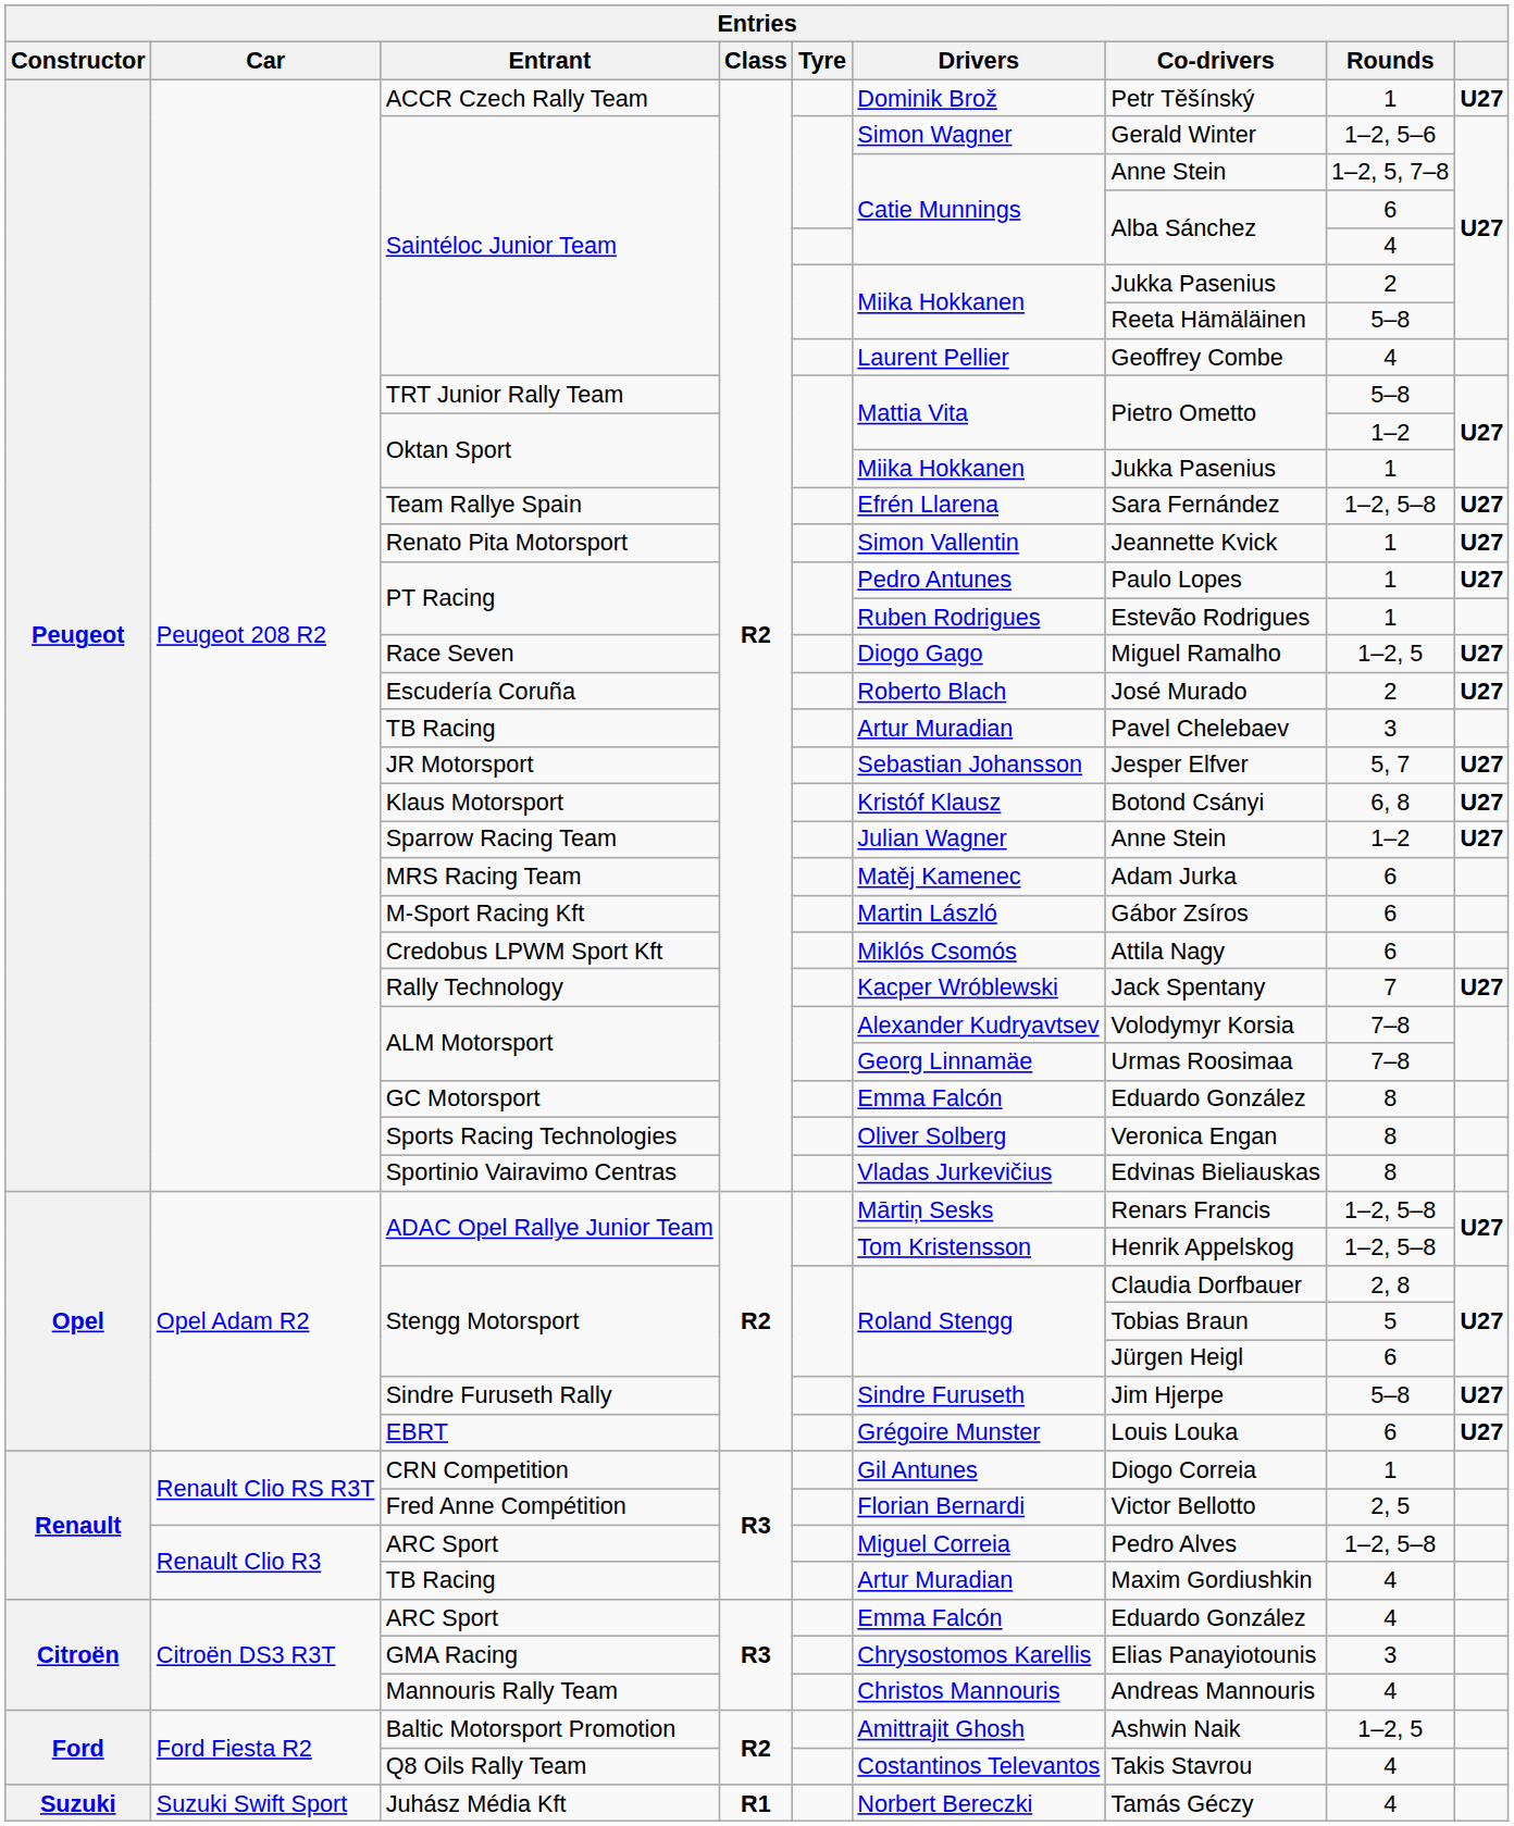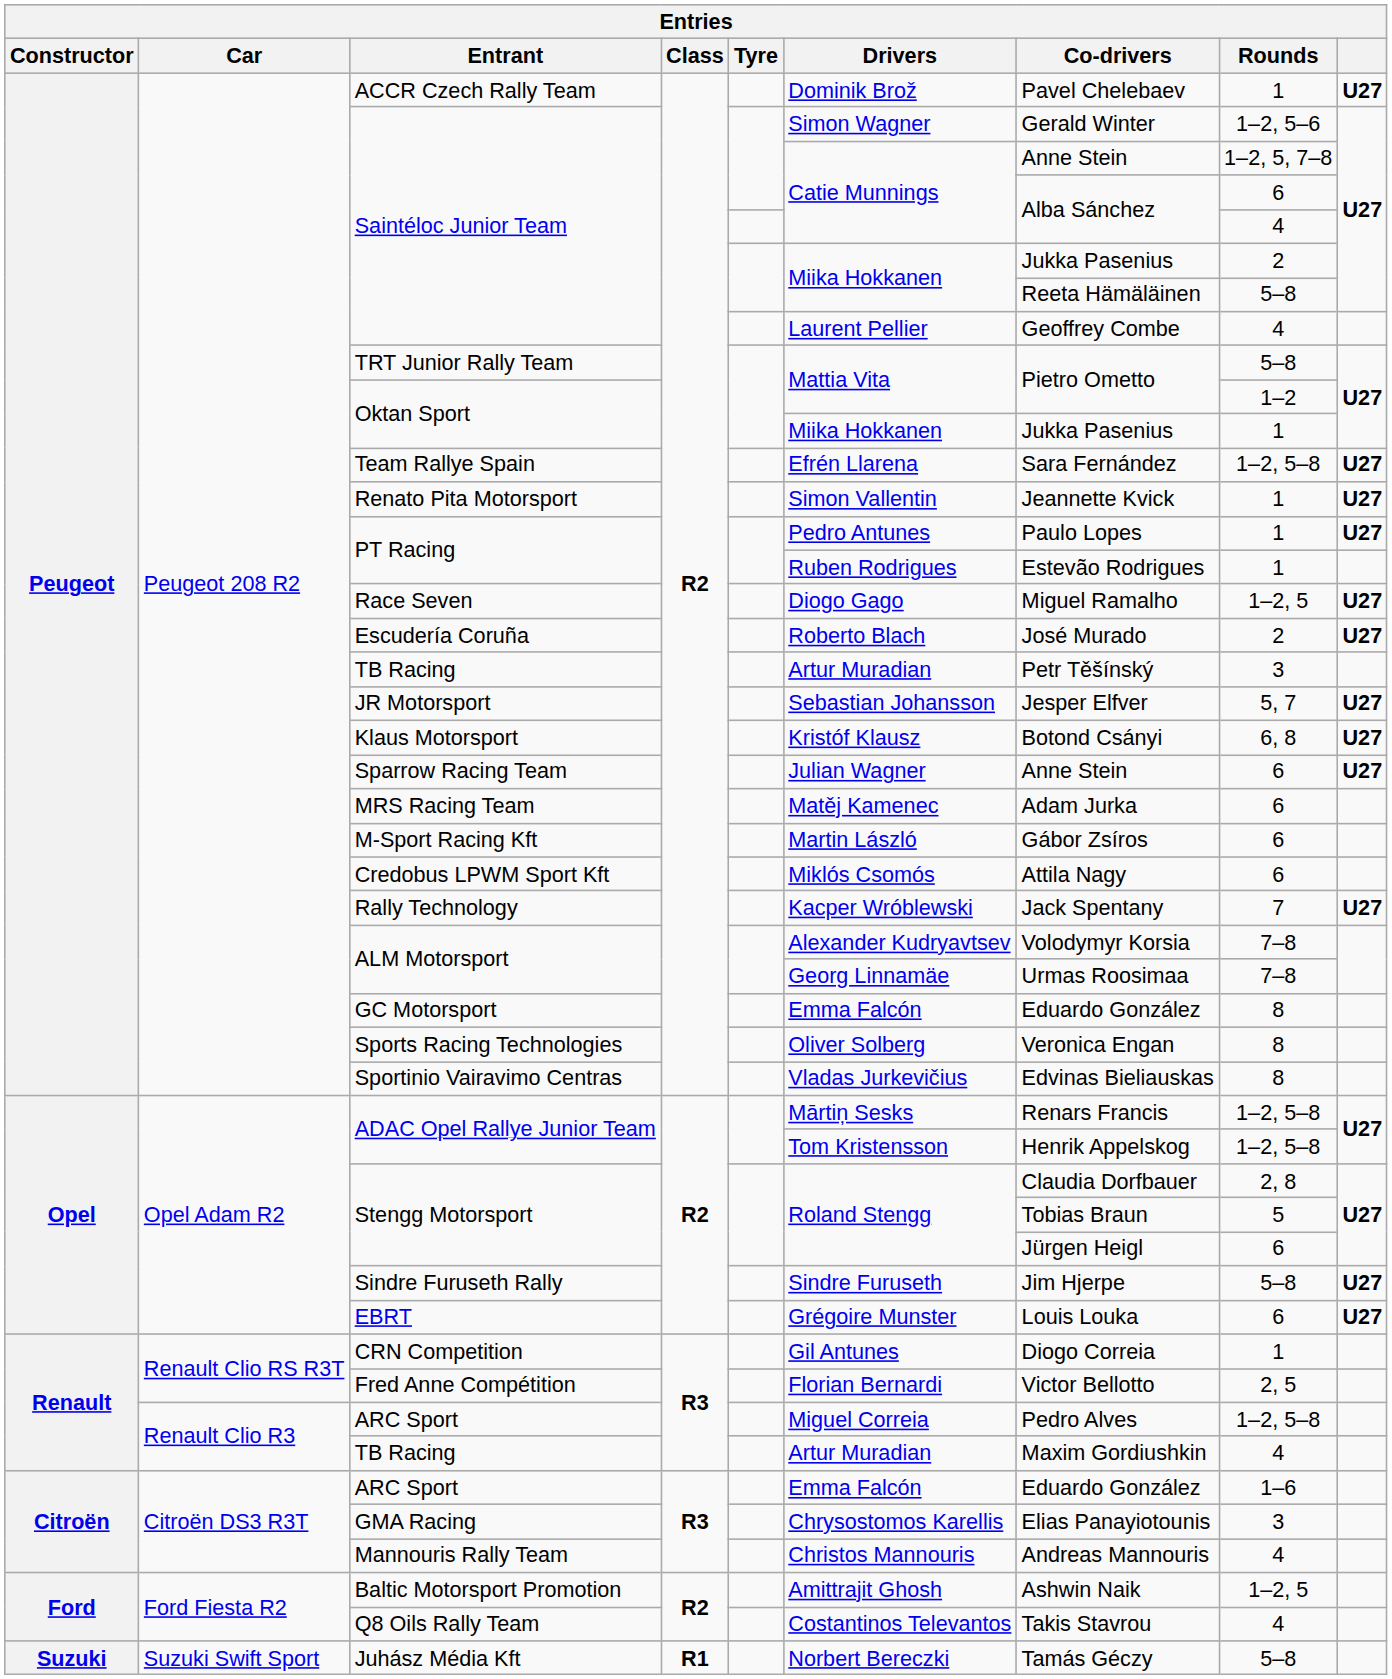ACCR Czech Rally Team | Co-drivers: Petr Těšínský -> Pavel Chelebaev
Peugeot 208 R2 / TB Racing | Co-drivers: Pavel Chelebaev -> Petr Těšínský
Sparrow Racing Team | Rounds: 1–2 -> 6
Citroën DS3 R3T / ARC Sport | Rounds: 4 -> 1–6
Juhász Média Kft | Rounds: 4 -> 5–8
